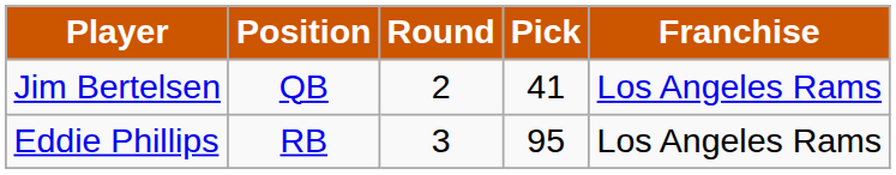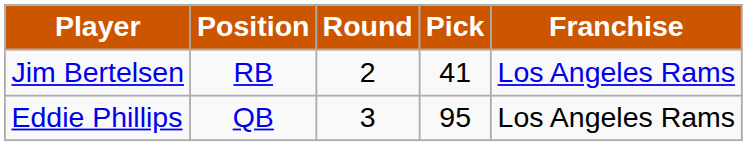Jim Bertelsen | Position: QB -> RB
Eddie Phillips | Position: RB -> QB
